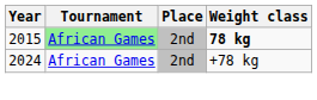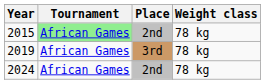2015 | Weight class: bold -> normal
+ row: 2019 | African Games | 3rd | 78 kg
2024 | Weight class: +78 kg -> 78 kg
